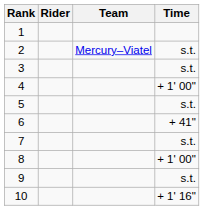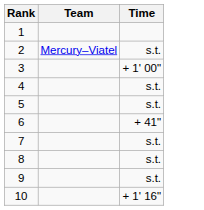- column: Rider
3 | Time: s.t. -> + 1' 00"
4 | Time: + 1' 00" -> s.t.
8 | Time: + 1' 00" -> s.t.
